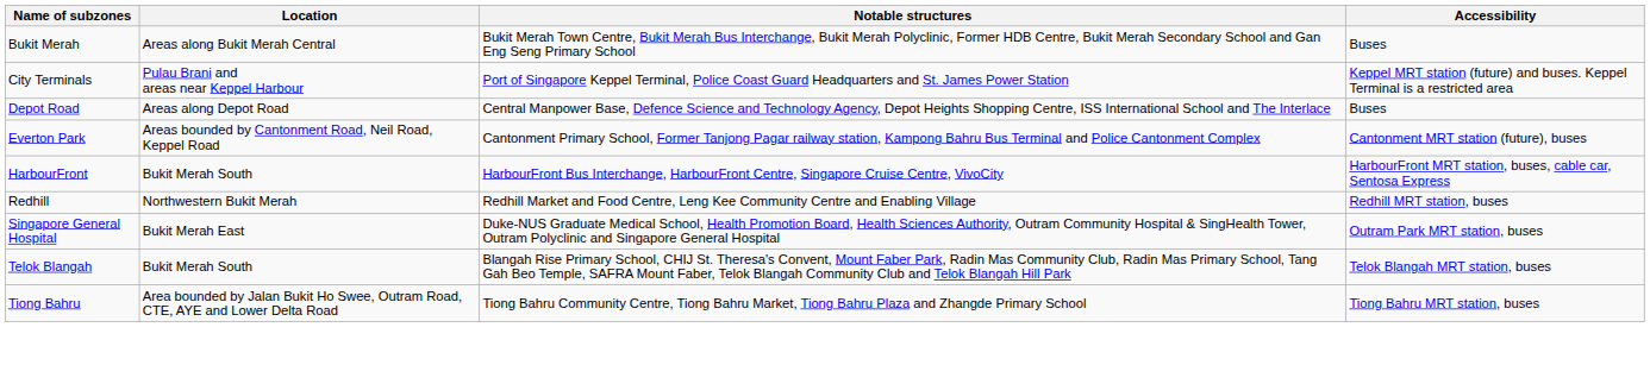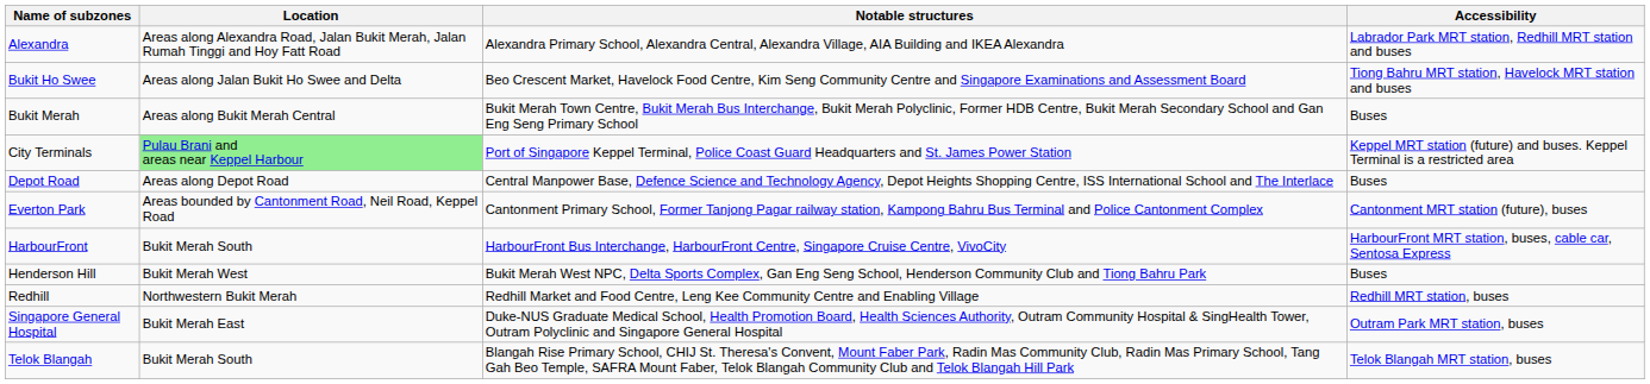+ row: Alexandra | Areas along Alexandra Road, Jalan Bukit Merah, Jalan Rumah Tinggi and Hoy Fatt Road | Alexandra Primary School, Alexandra Central, Alexandra Village, AIA Building and IKEA Alexandra | Labrador Park MRT station, Redhill MRT station and buses
+ row: Bukit Ho Swee | Areas along Jalan Bukit Ho Swee and Delta | Beo Crescent Market, Havelock Food Centre, Kim Seng Community Centre and Singapore Examinations and Assessment Board | Tiong Bahru MRT station, Havelock MRT station and buses
City Terminals | Location: no background -> lightgreen background
+ row: Henderson Hill | Bukit Merah West | Bukit Merah West NPC, Delta Sports Complex, Gan Eng Seng School, Henderson Community Club and Tiong Bahru Park | Buses
- row: Tiong Bahru | Area bounded by Jalan Bukit Ho Swee, Outram Road, CTE, AYE and Lower Delta Road | Tiong Bahru Community Centre, Tiong Bahru Market, Tiong Bahru Plaza and Zhangde Primary School | Tiong Bahru MRT station, buses
